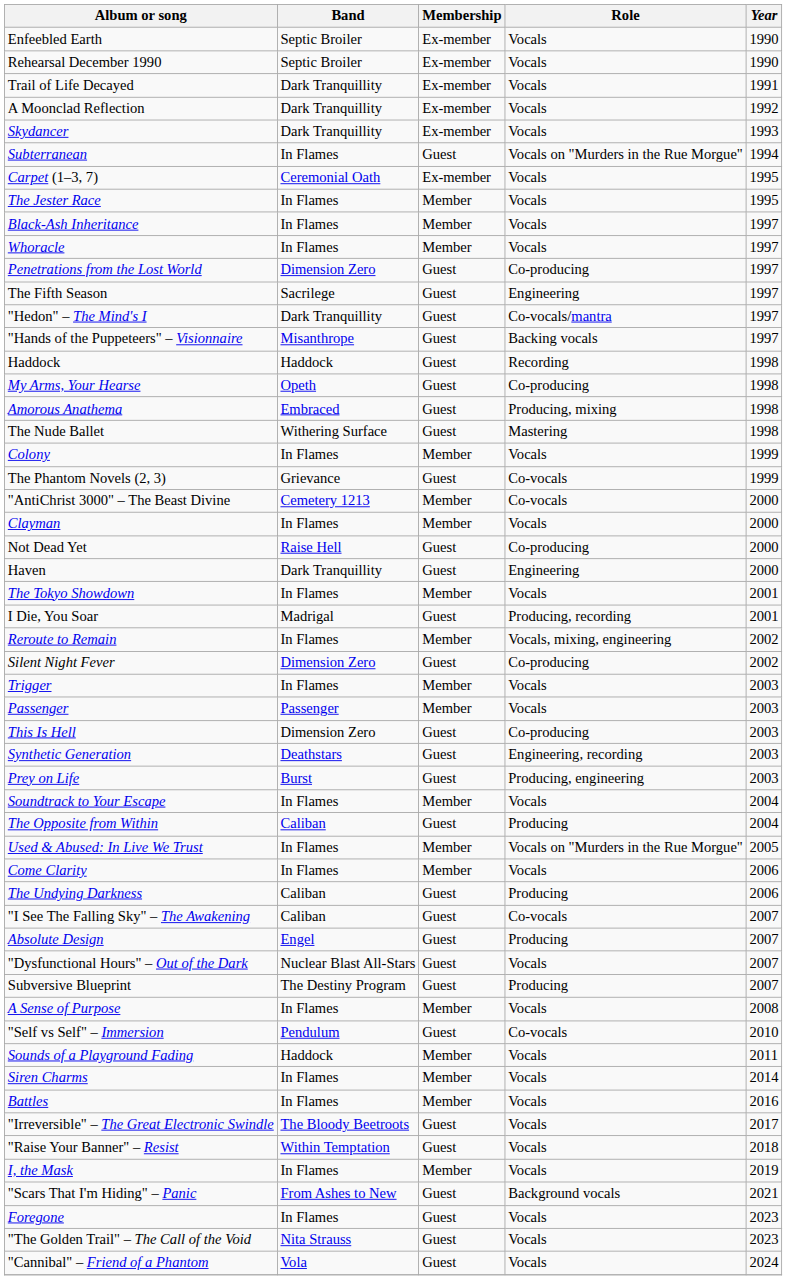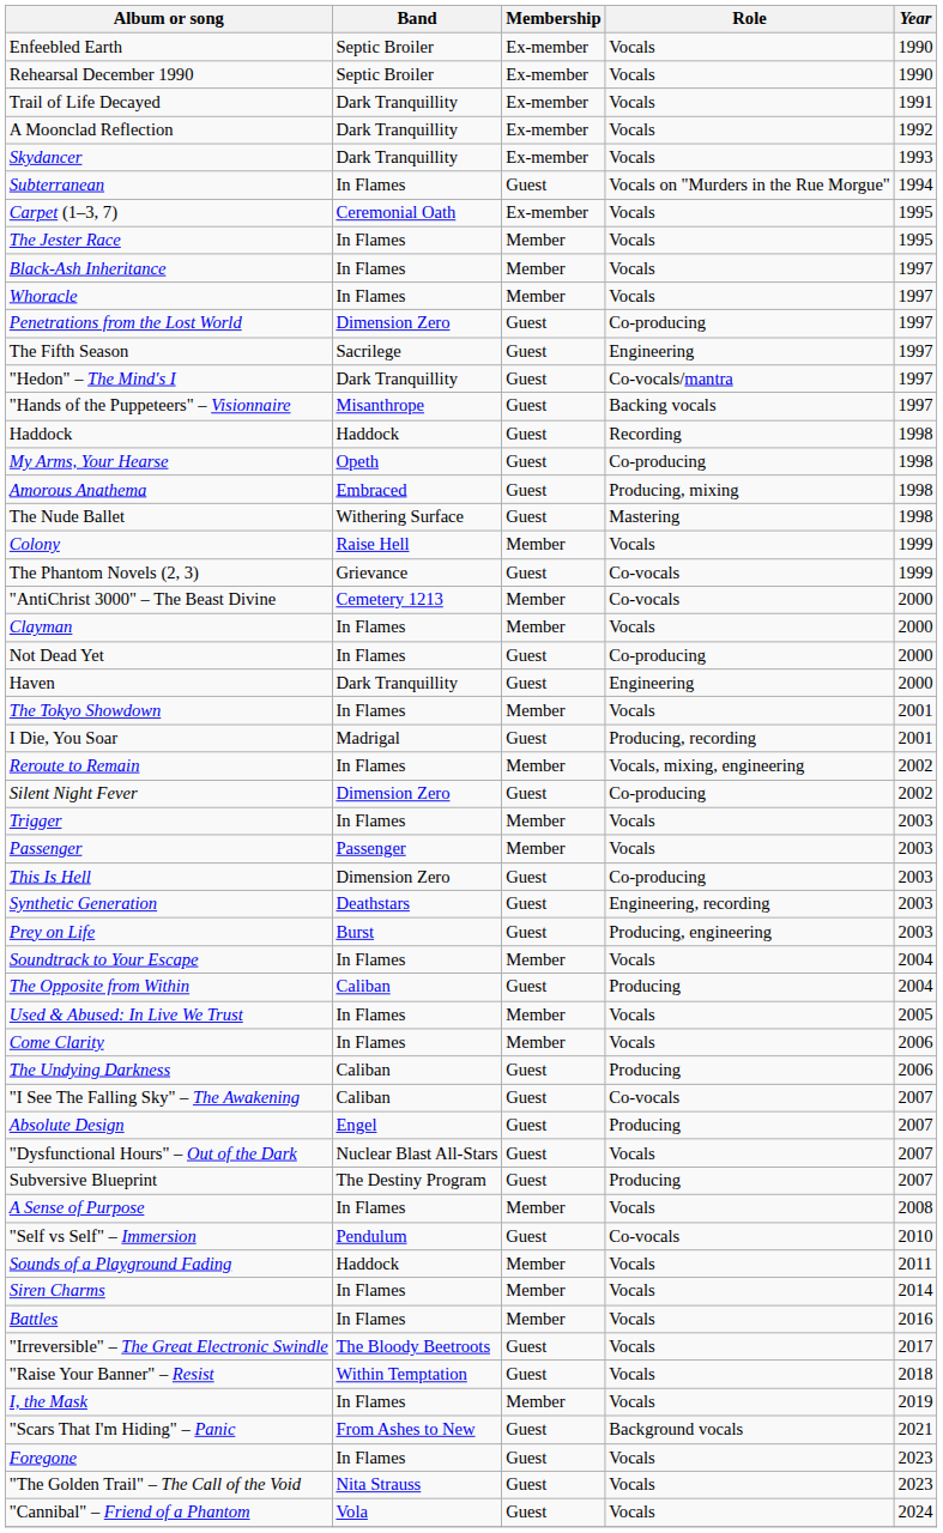Colony | Band: In Flames -> Raise Hell
Not Dead Yet | Band: Raise Hell -> In Flames
Used & Abused: In Live We Trust | Role: Vocals on "Murders in the Rue Morgue" -> Vocals
